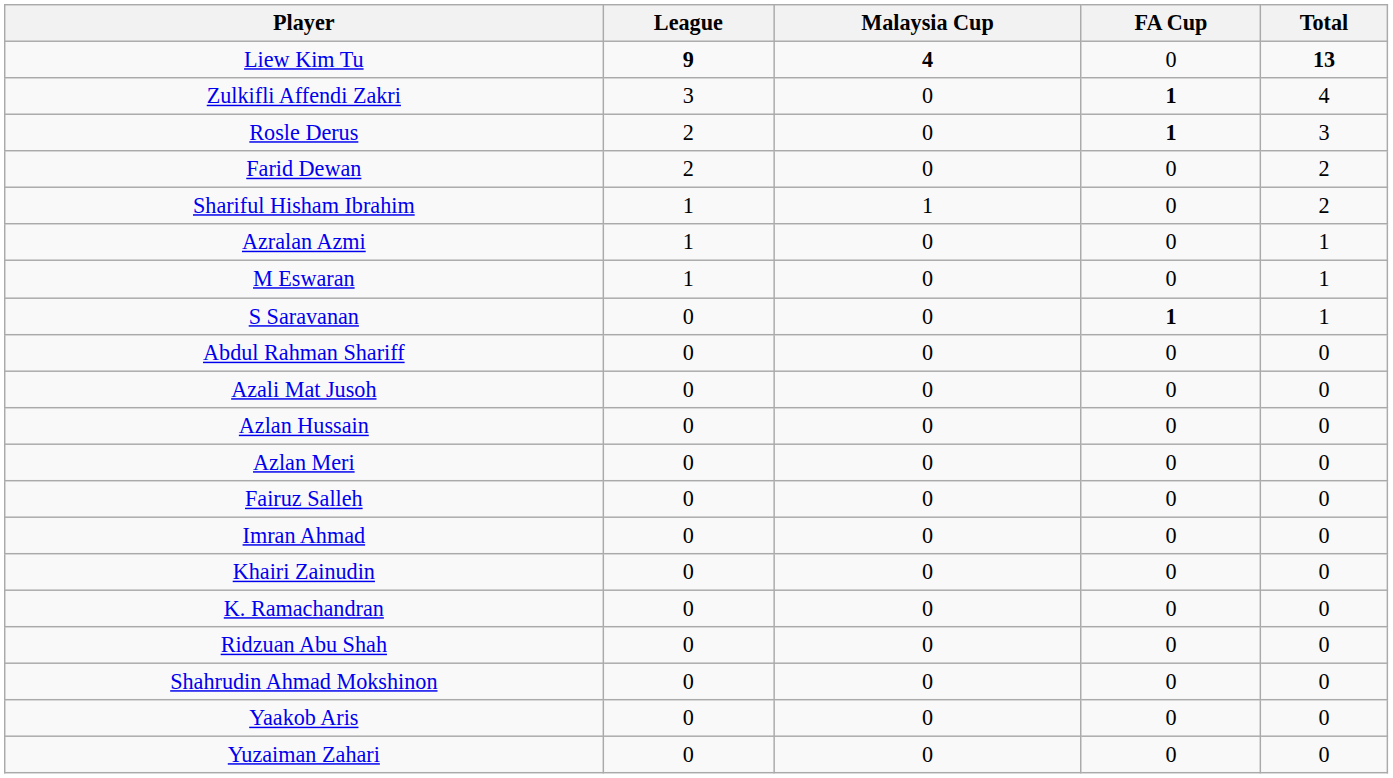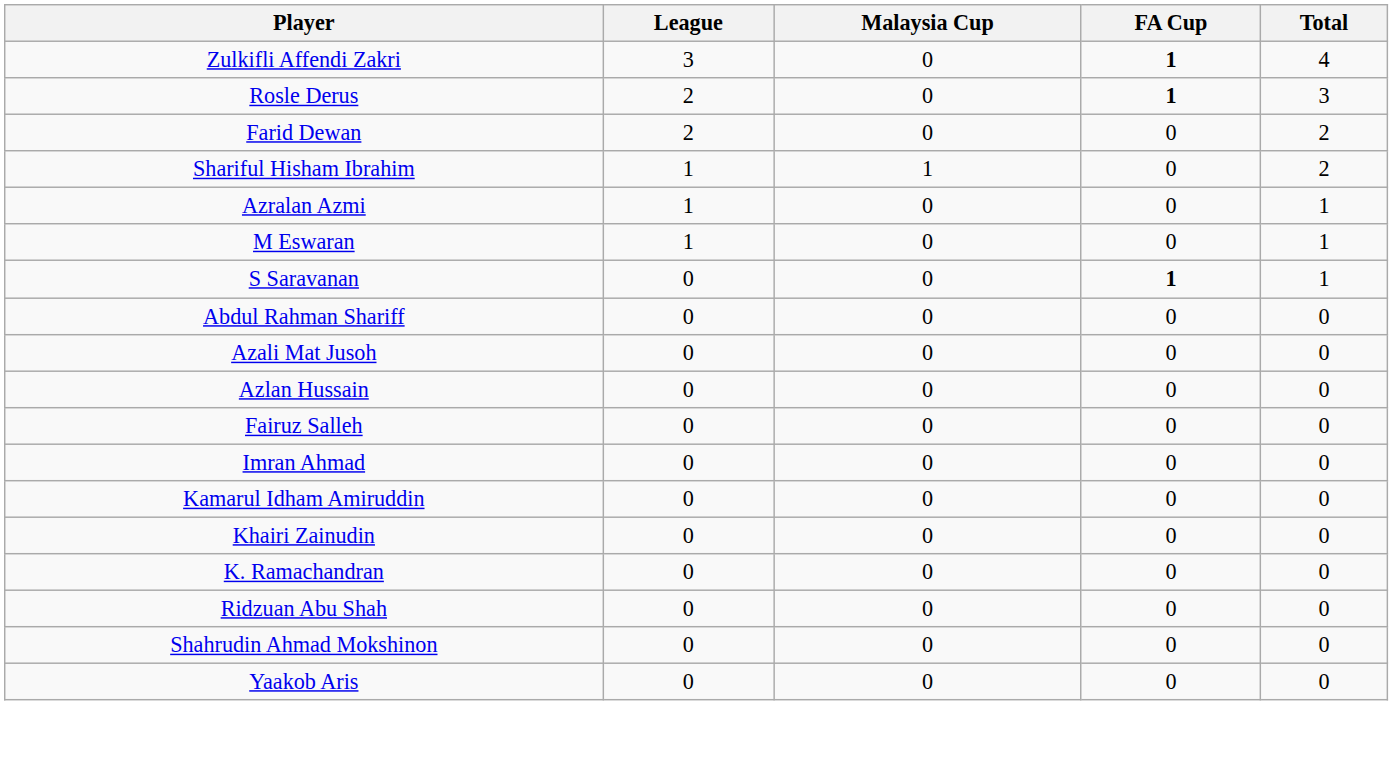- row: Liew Kim Tu | 9 | 4 | 0 | 13
- row: Azlan Meri | 0 | 0 | 0 | 0
+ row: Kamarul Idham Amiruddin | 0 | 0 | 0 | 0
- row: Yuzaiman Zahari | 0 | 0 | 0 | 0
